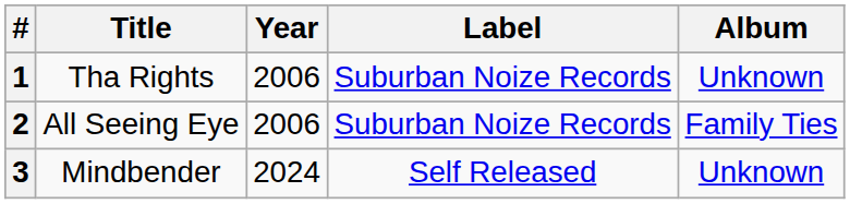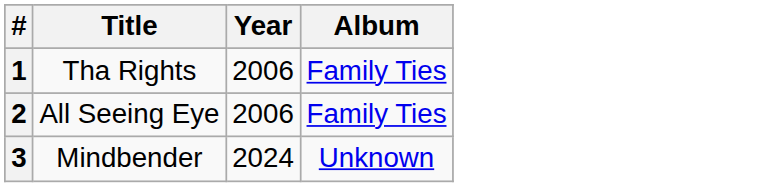- column: Label | Suburban Noize Records | Suburban Noize Records | Self Released
1 | Album: Unknown -> Family Ties
